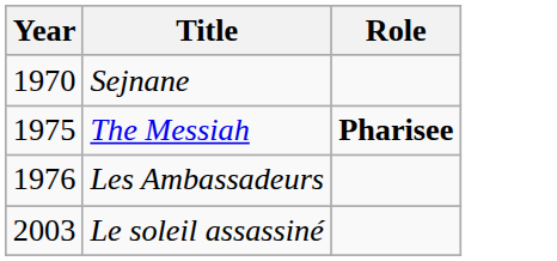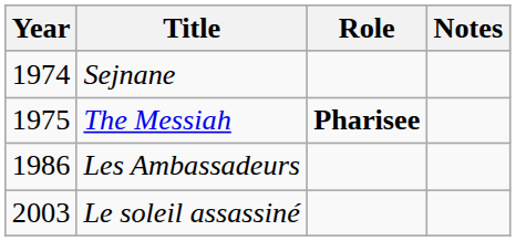+ column: Notes
Sejnane | Year: 1970 -> 1974
Les Ambassadeurs | Year: 1976 -> 1986
